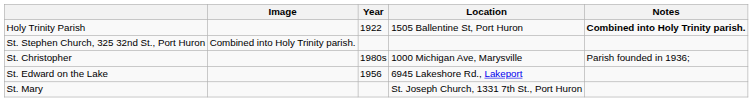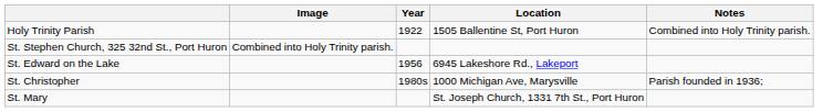Holy Trinity Parish | Notes: bold -> normal
rows swapped: St. Christopher <-> St. Edward on the Lake
